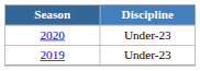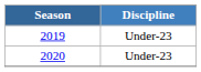rows swapped: 2019 <-> 2020
